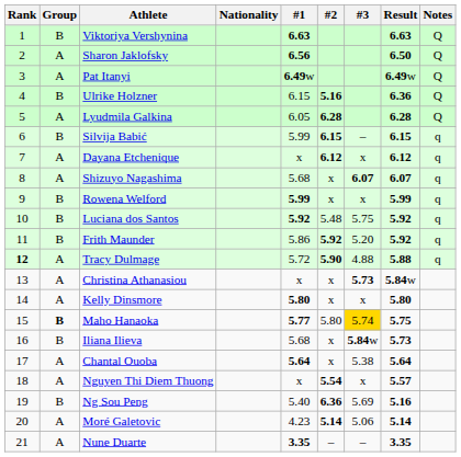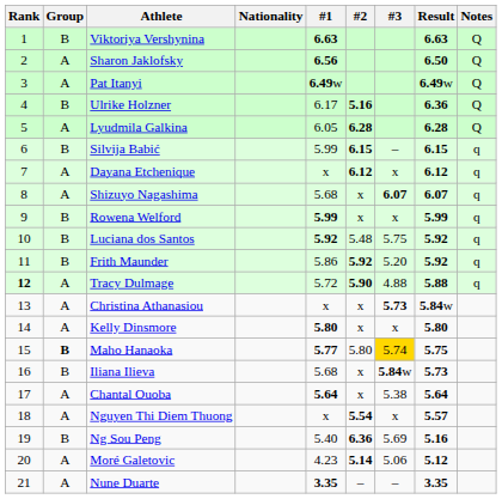Ulrike Holzner | #1: 6.15 -> 6.17
Moré Galetovic | Result: 5.14 -> 5.12
